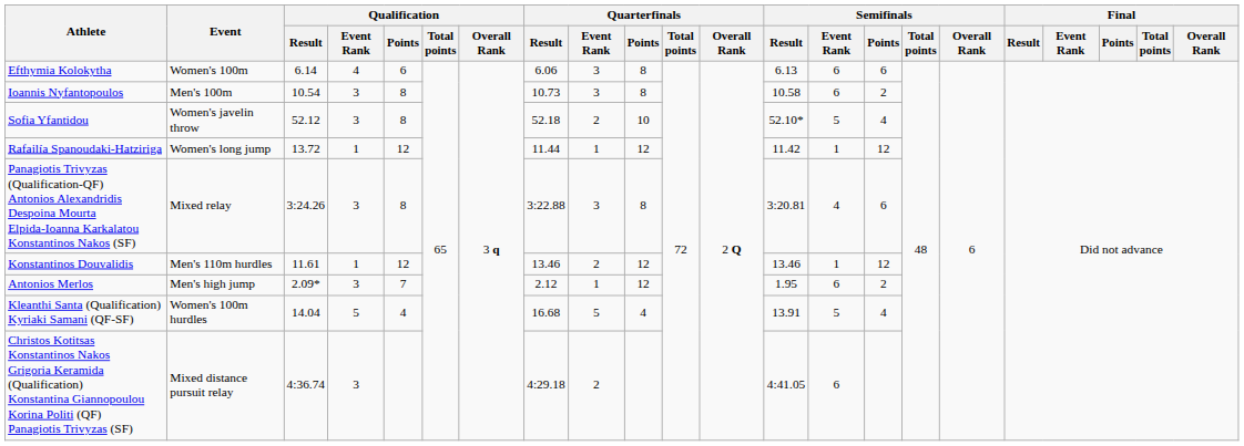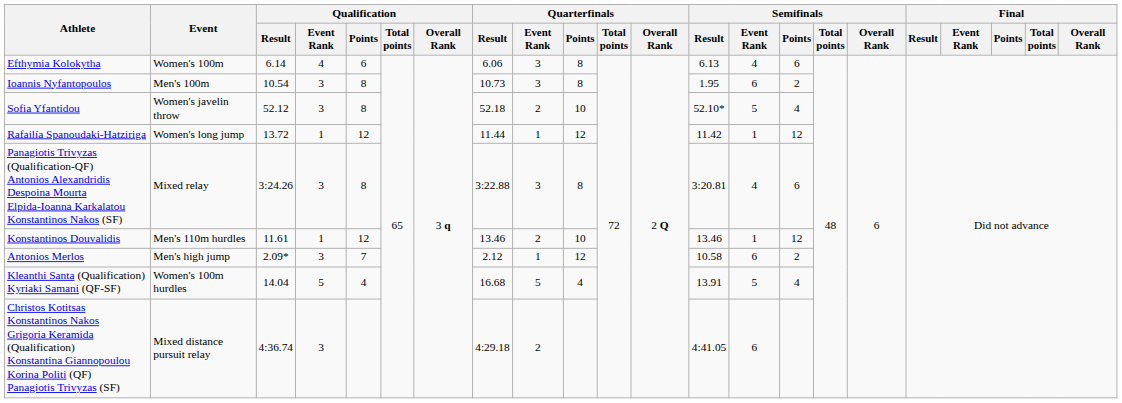Efthymia Kolokytha | Semifinals / Event Rank: 6 -> 4
Ioannis Nyfantopoulos | Semifinals / Result: 10.58 -> 1.95
Konstantinos Douvalidis | Quarterfinals / Points: 12 -> 10
Antonios Merlos | Semifinals / Result: 1.95 -> 10.58
